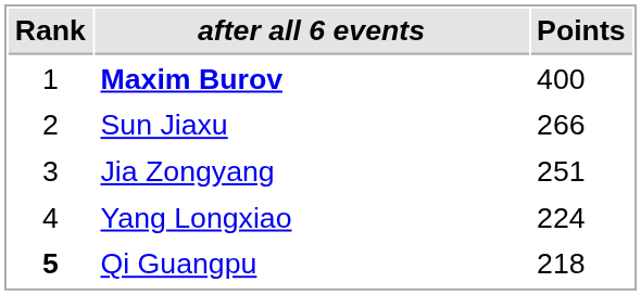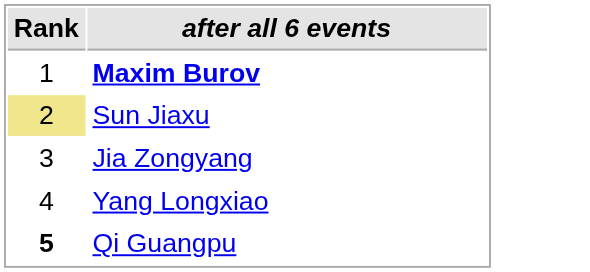- column: Points | 400 | 266 | 251 | 224 | 218
Sun Jiaxu | Rank: no background -> khaki background
